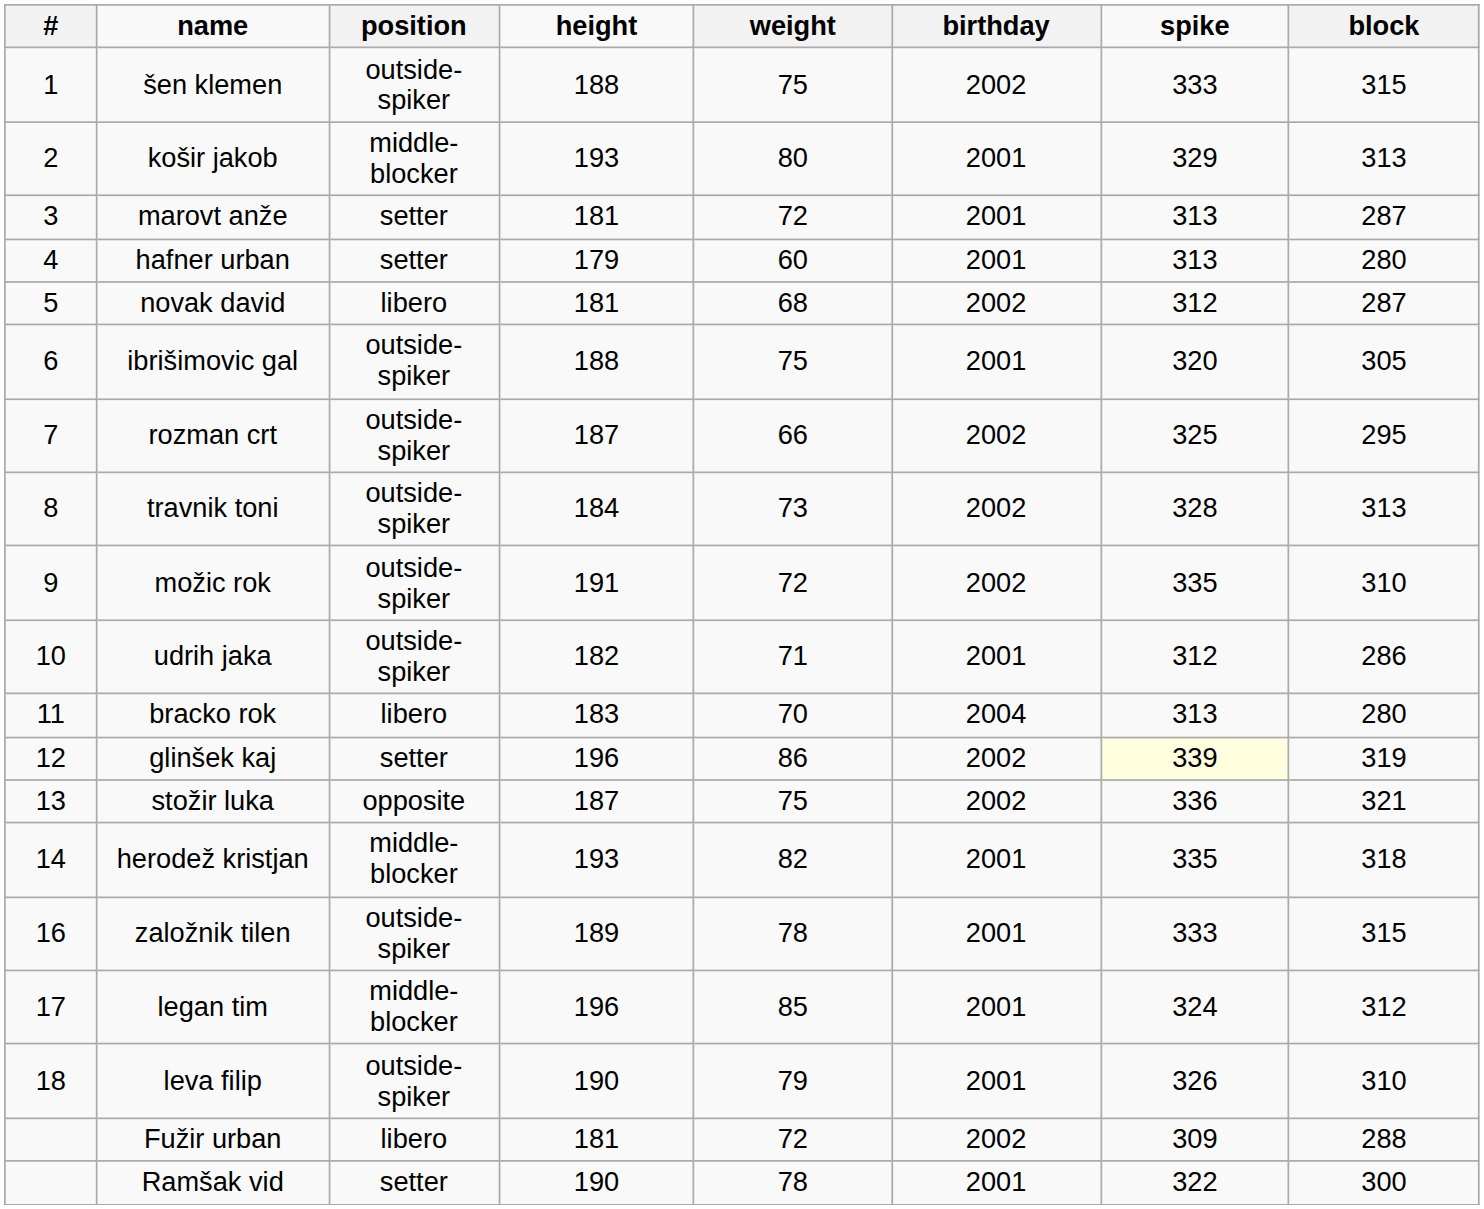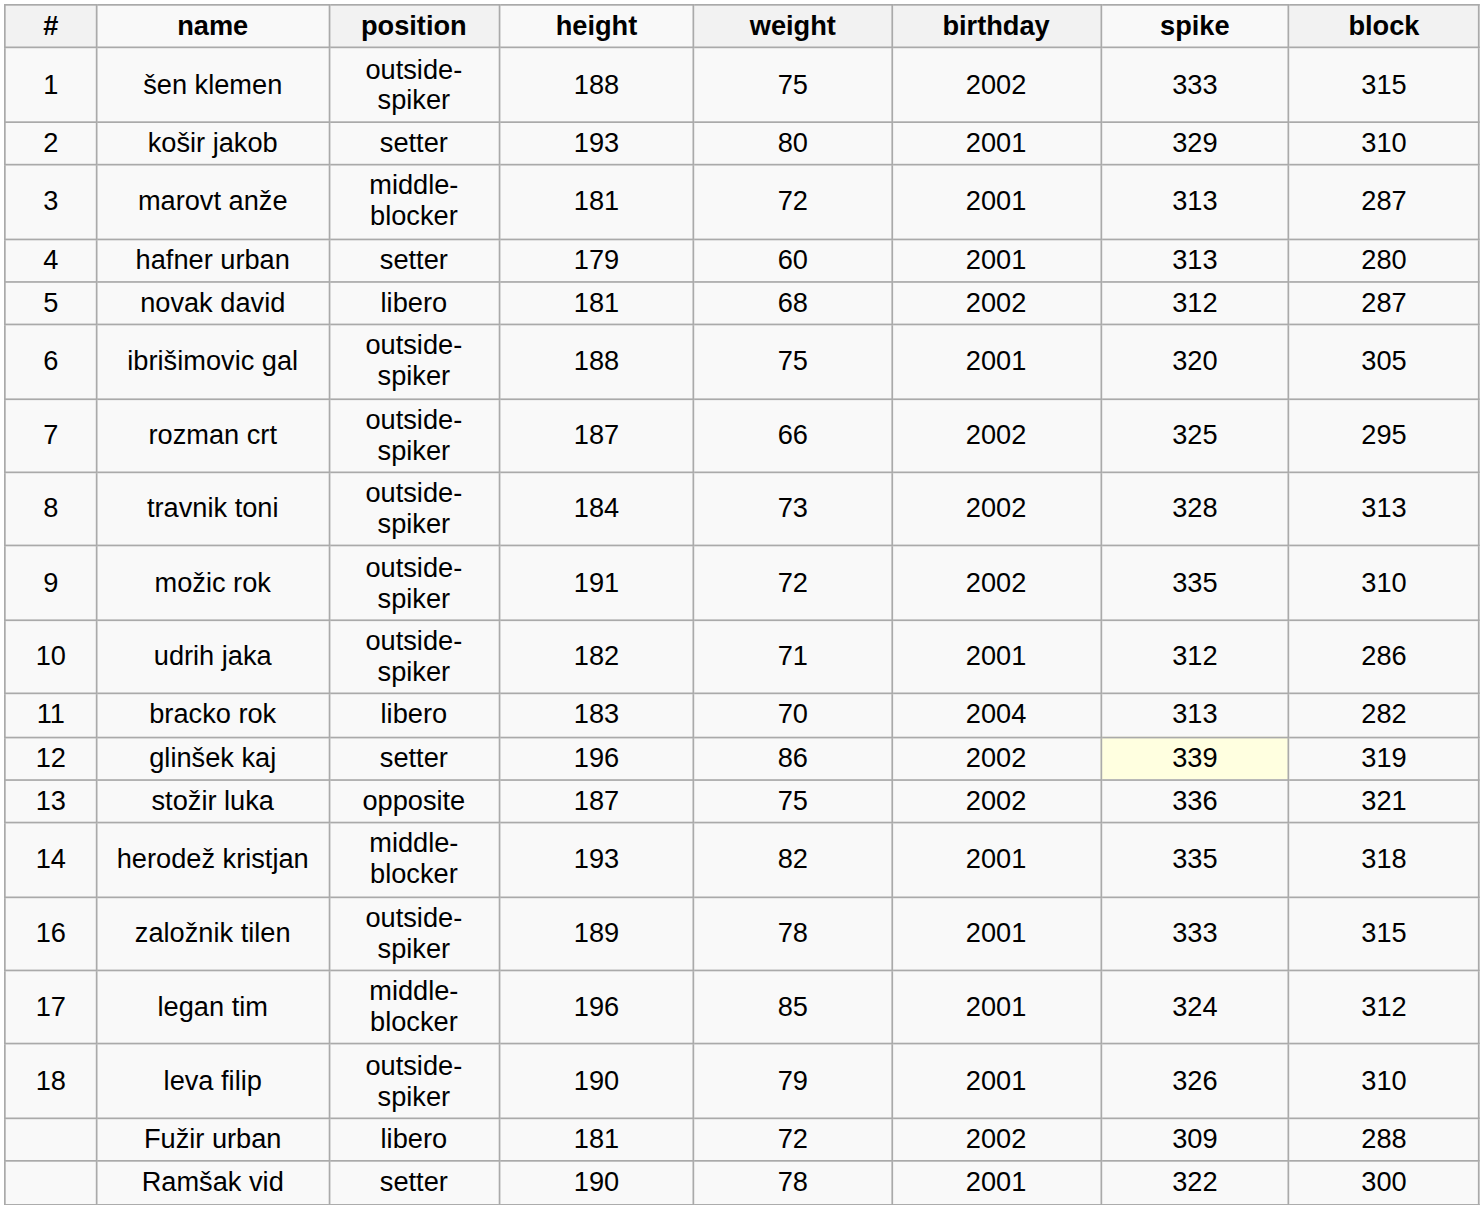košir jakob | position: middle-blocker -> setter
košir jakob | block: 313 -> 310
marovt anže | position: setter -> middle-blocker
bracko rok | block: 280 -> 282
